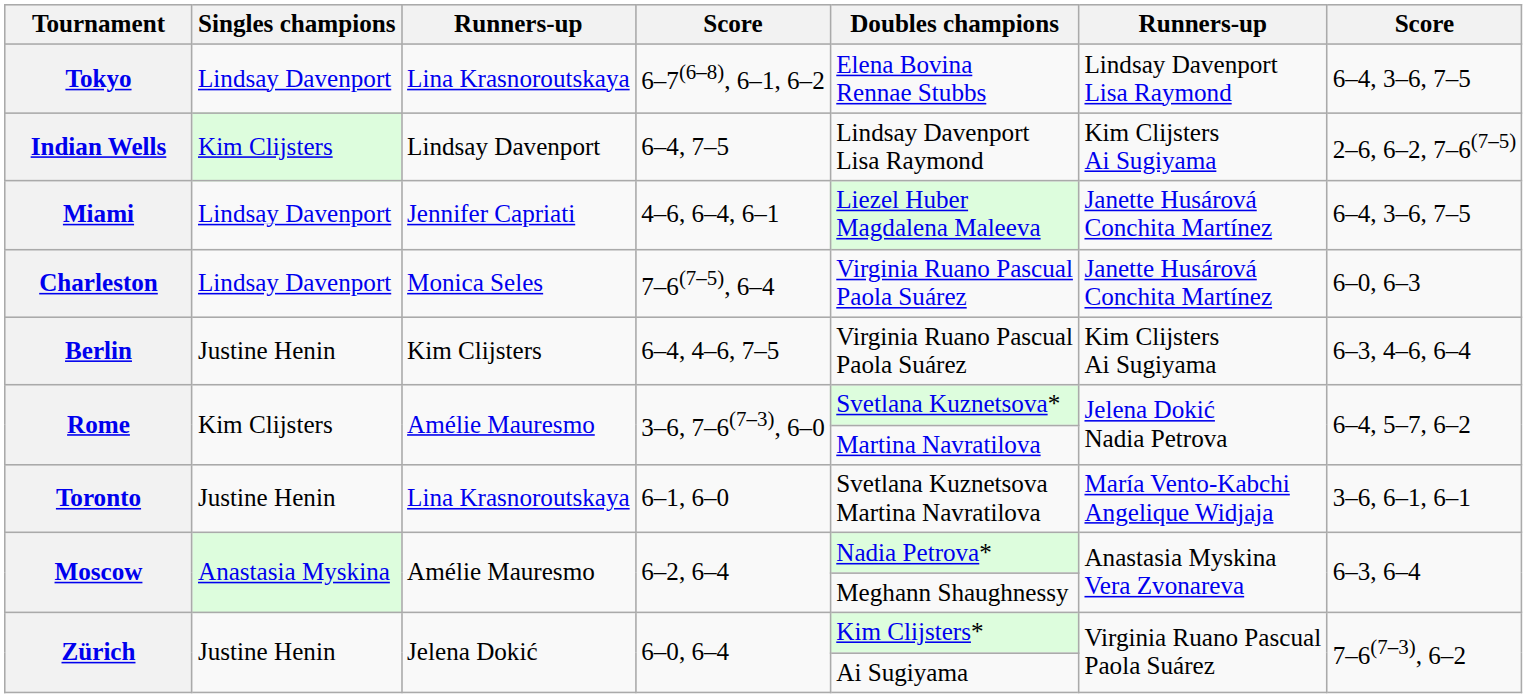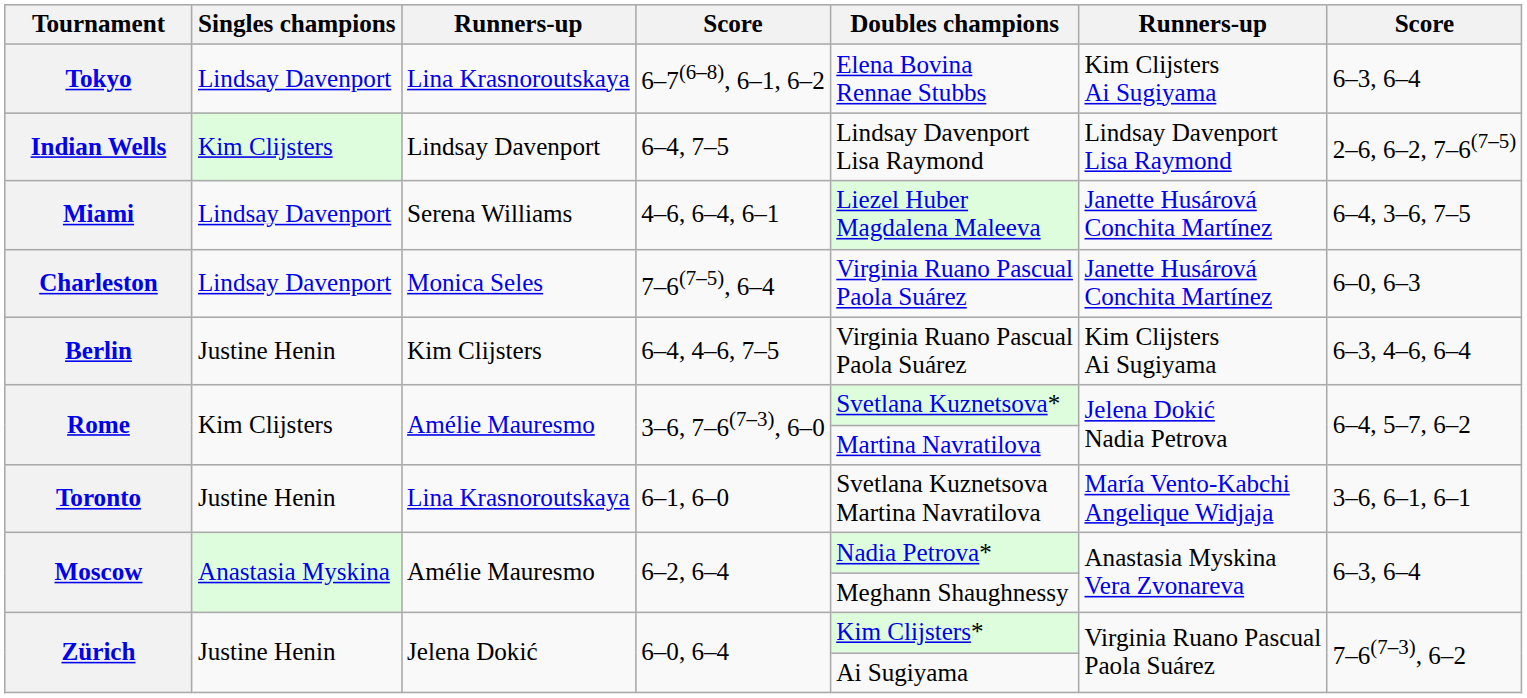Tokyo | column 6: Lindsay Davenport Lisa Raymond -> Kim Clijsters Ai Sugiyama
Tokyo | column 7: 6–4, 3–6, 7–5 -> 6–3, 6–4
Indian Wells | column 6: Kim Clijsters Ai Sugiyama -> Lindsay Davenport Lisa Raymond
Miami | column 3: Jennifer Capriati -> Serena Williams
